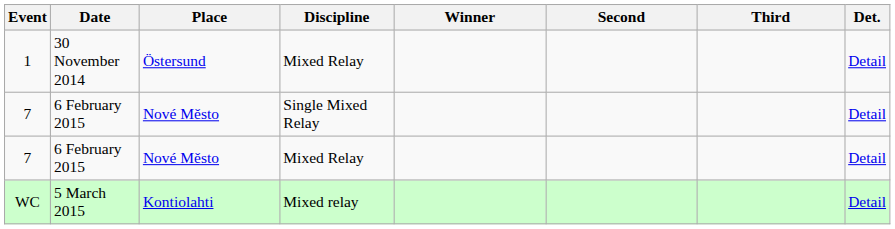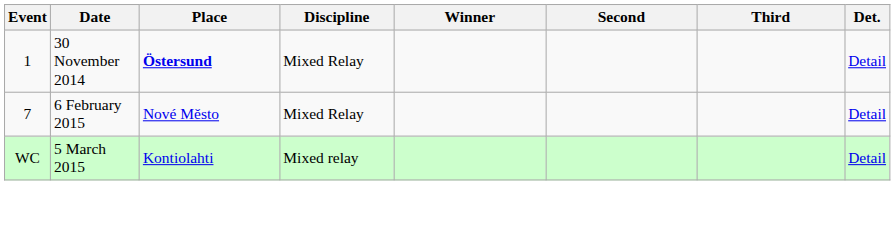1 | Place: normal -> bold
- row: 7 | 6 February 2015 | Nové Město | Single Mixed Relay | Detail
